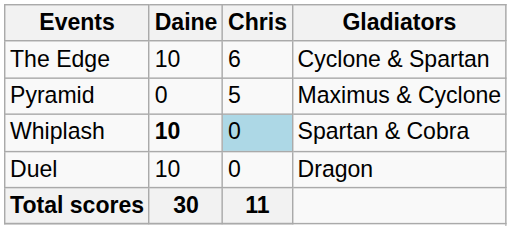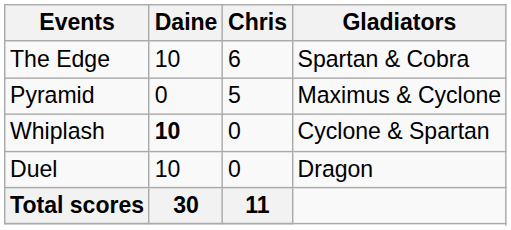The Edge | Gladiators: Cyclone & Spartan -> Spartan & Cobra
Whiplash | Chris: lightblue background -> no background
Whiplash | Gladiators: Spartan & Cobra -> Cyclone & Spartan
